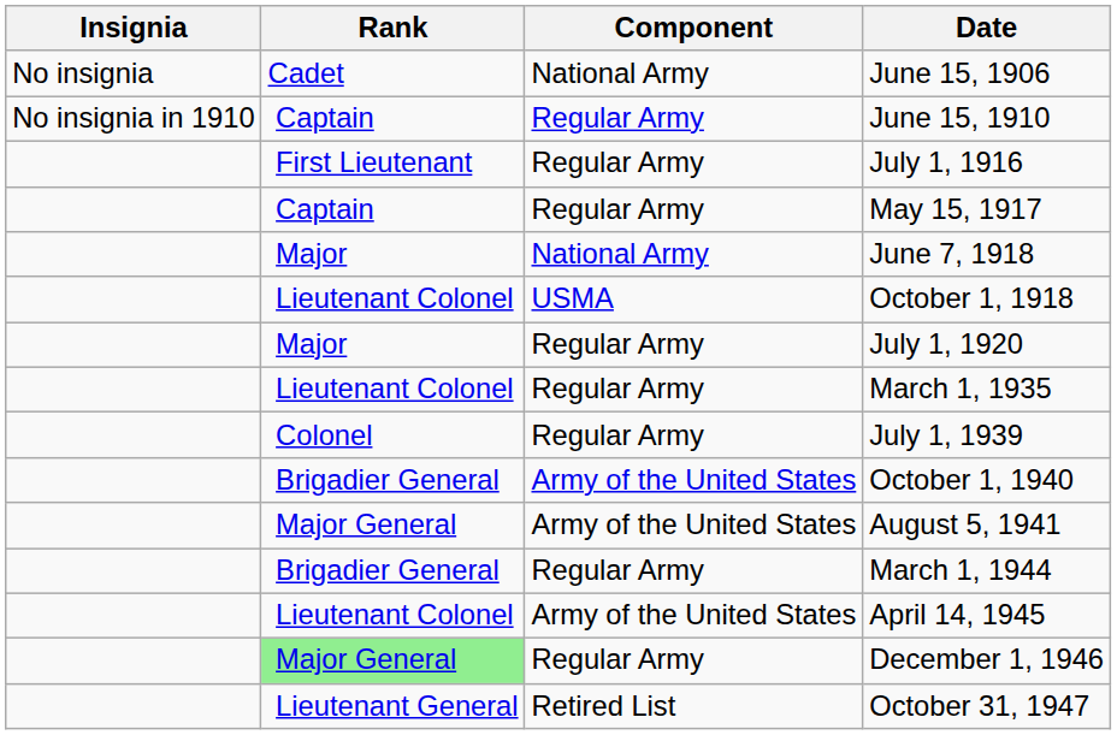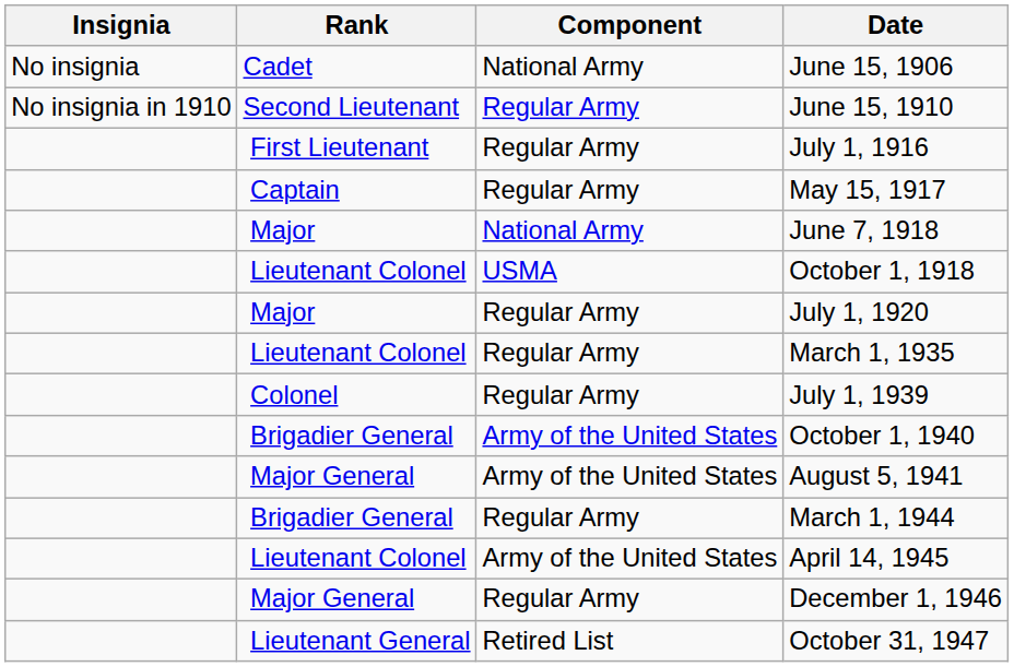June 15, 1910 | Rank: Captain -> Second Lieutenant
December 1, 1946 | Rank: lightgreen background -> no background
